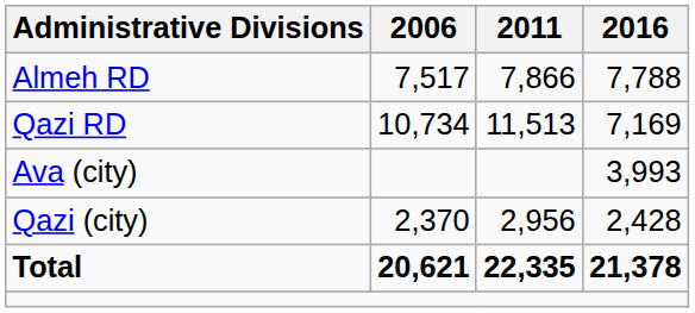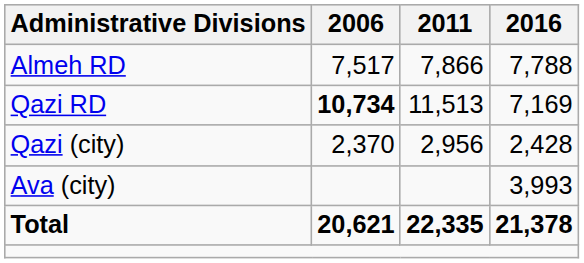Qazi RD | 2006: normal -> bold
rows swapped: Ava (city) <-> Qazi (city)
